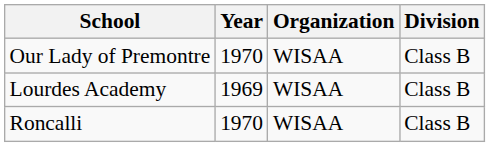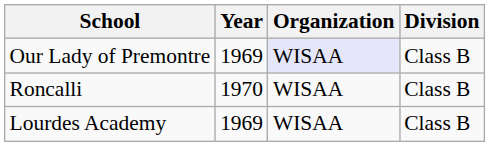Our Lady of Premontre | Year: 1970 -> 1969
Our Lady of Premontre | Organization: no background -> lavender background
rows swapped: Lourdes Academy <-> Roncalli
